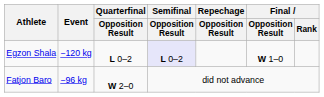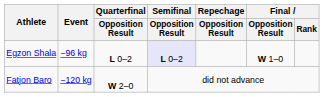Egzon Shala | Event: −120 kg -> −96 kg
Fatjon Baro | Event: −96 kg -> −120 kg
